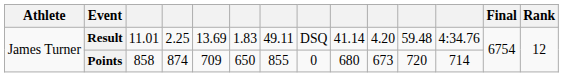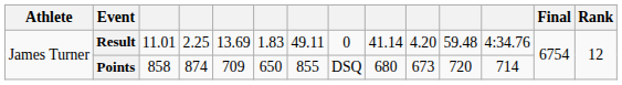Result | column 8: DSQ -> 0
Points | column 8: 0 -> DSQ
